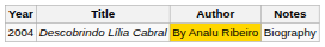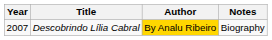Descobrindo Lília Cabral | Year: 2004 -> 2007
